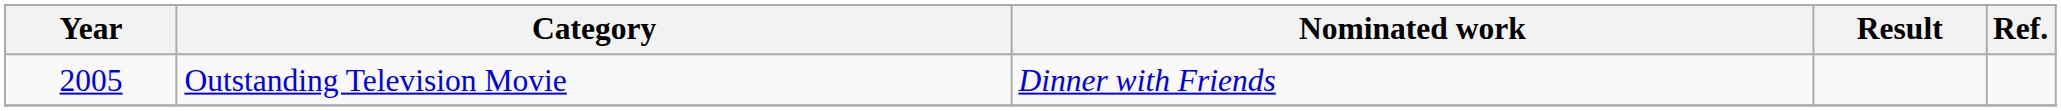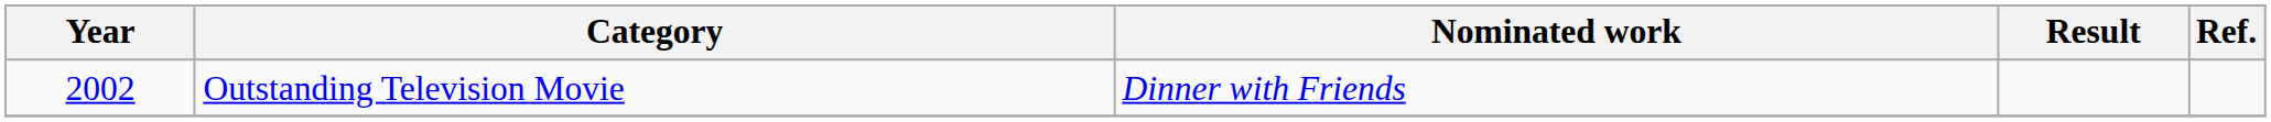Outstanding Television Movie | Year: 2005 -> 2002
